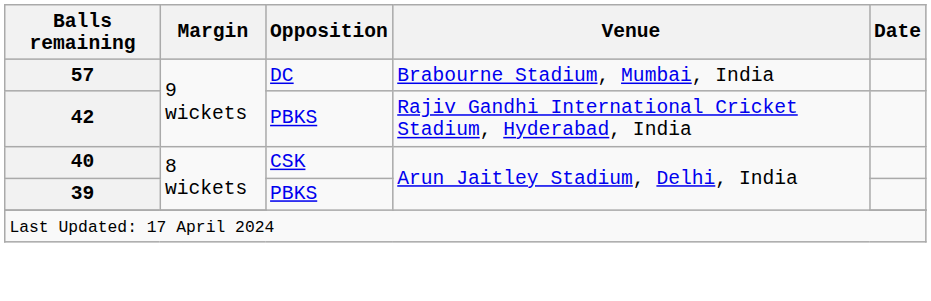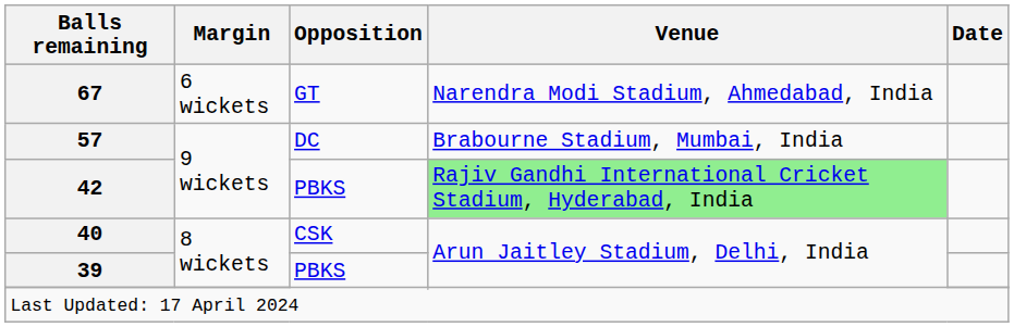+ row: 67 | 6 wickets | GT | Narendra Modi Stadium, Ahmedabad, India
42 | Venue: no background -> lightgreen background
